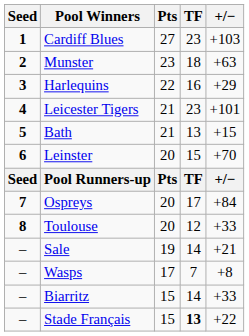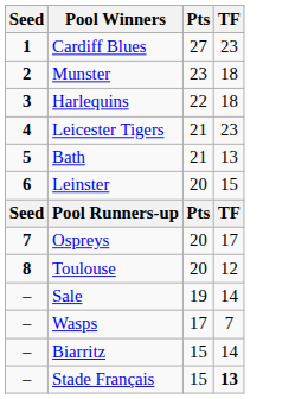- column: +/− | +103 | +63 | +29 | +101 | +15 | +70 | +/− | +84 | +33 | +21 | +8 | +33 | +22
Harlequins | TF: 16 -> 18
